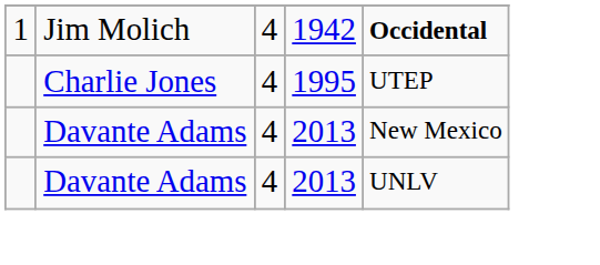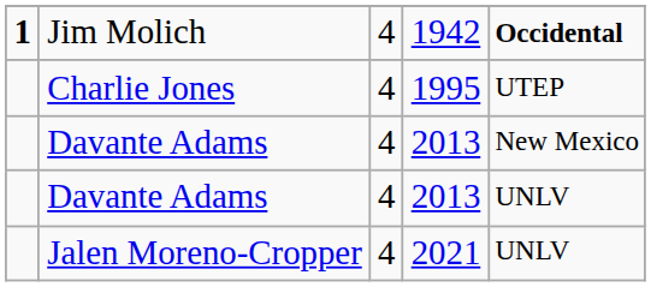Jim Molich | column 1: normal -> bold
+ row: Jalen Moreno-Cropper | 4 | 2021 | UNLV
